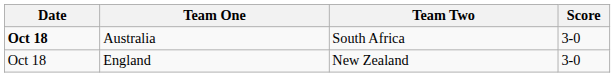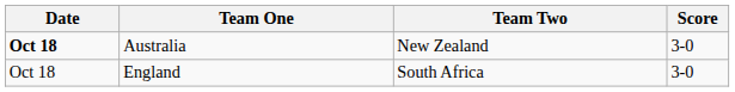Australia | Team Two: South Africa -> New Zealand
England | Team Two: New Zealand -> South Africa
